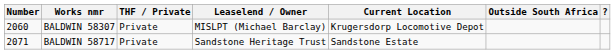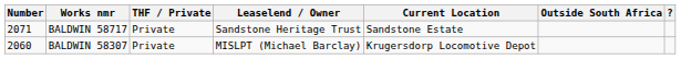rows swapped: BALDWIN 58307 <-> BALDWIN 58717
